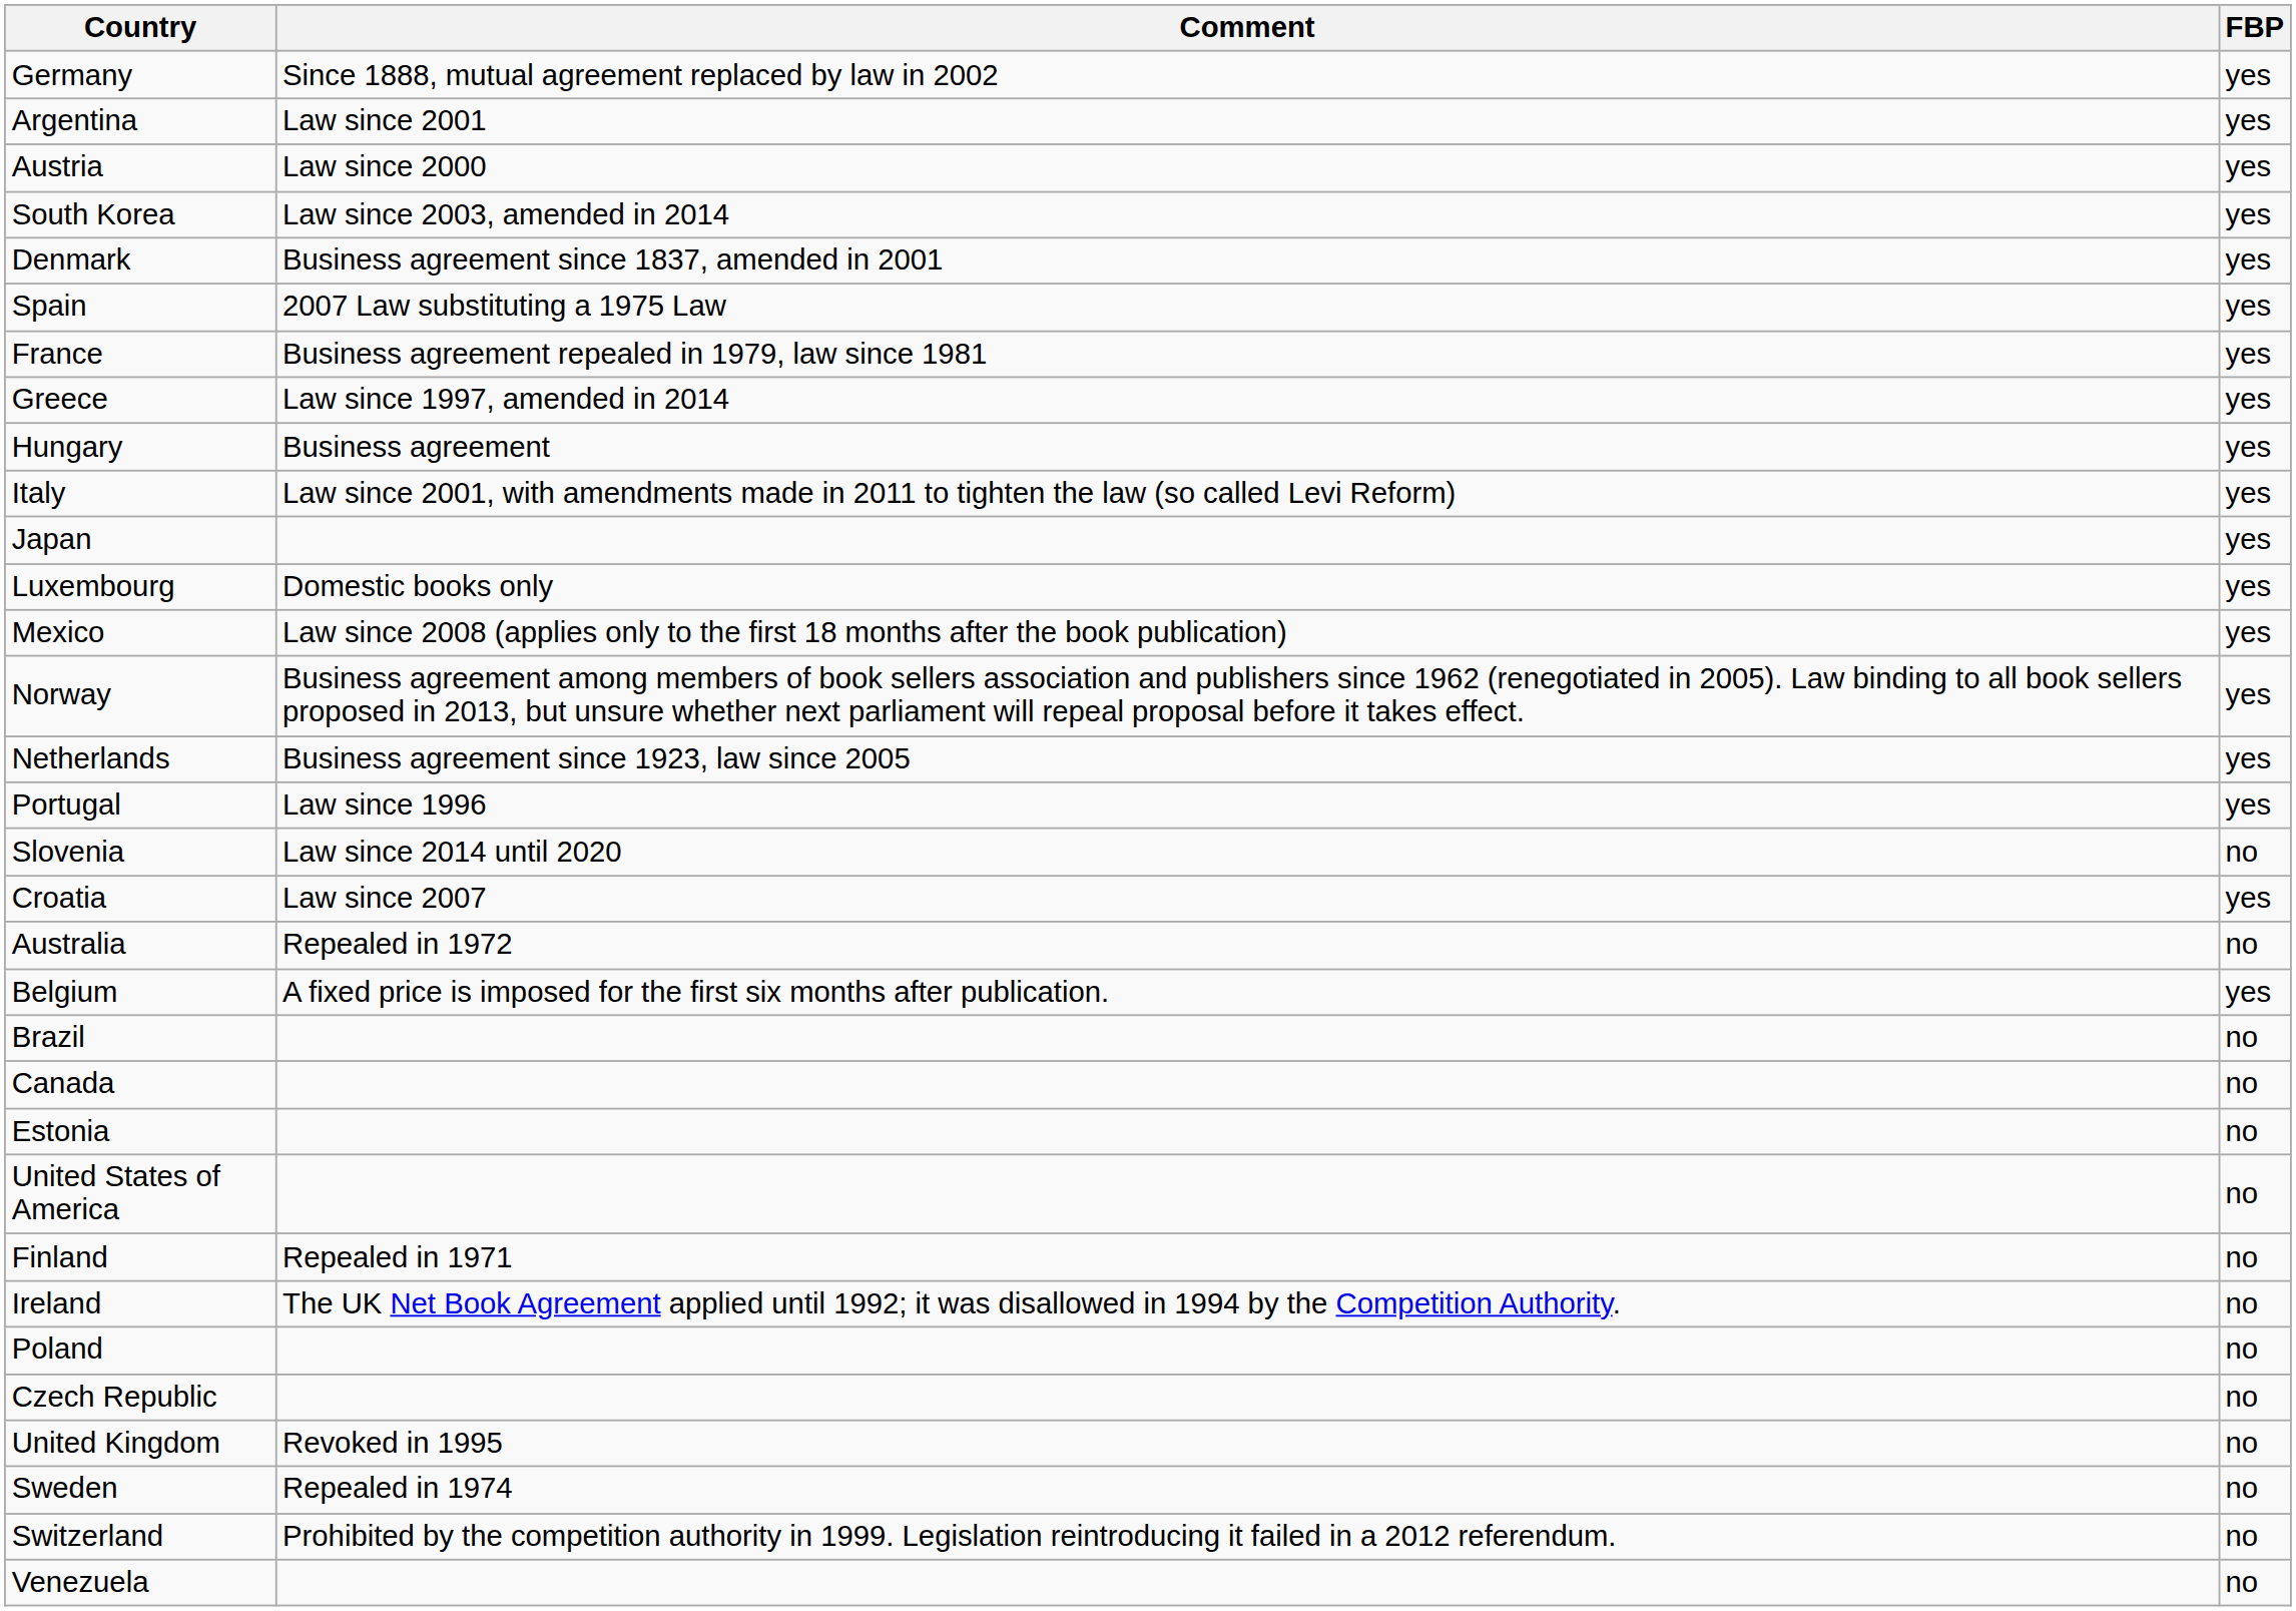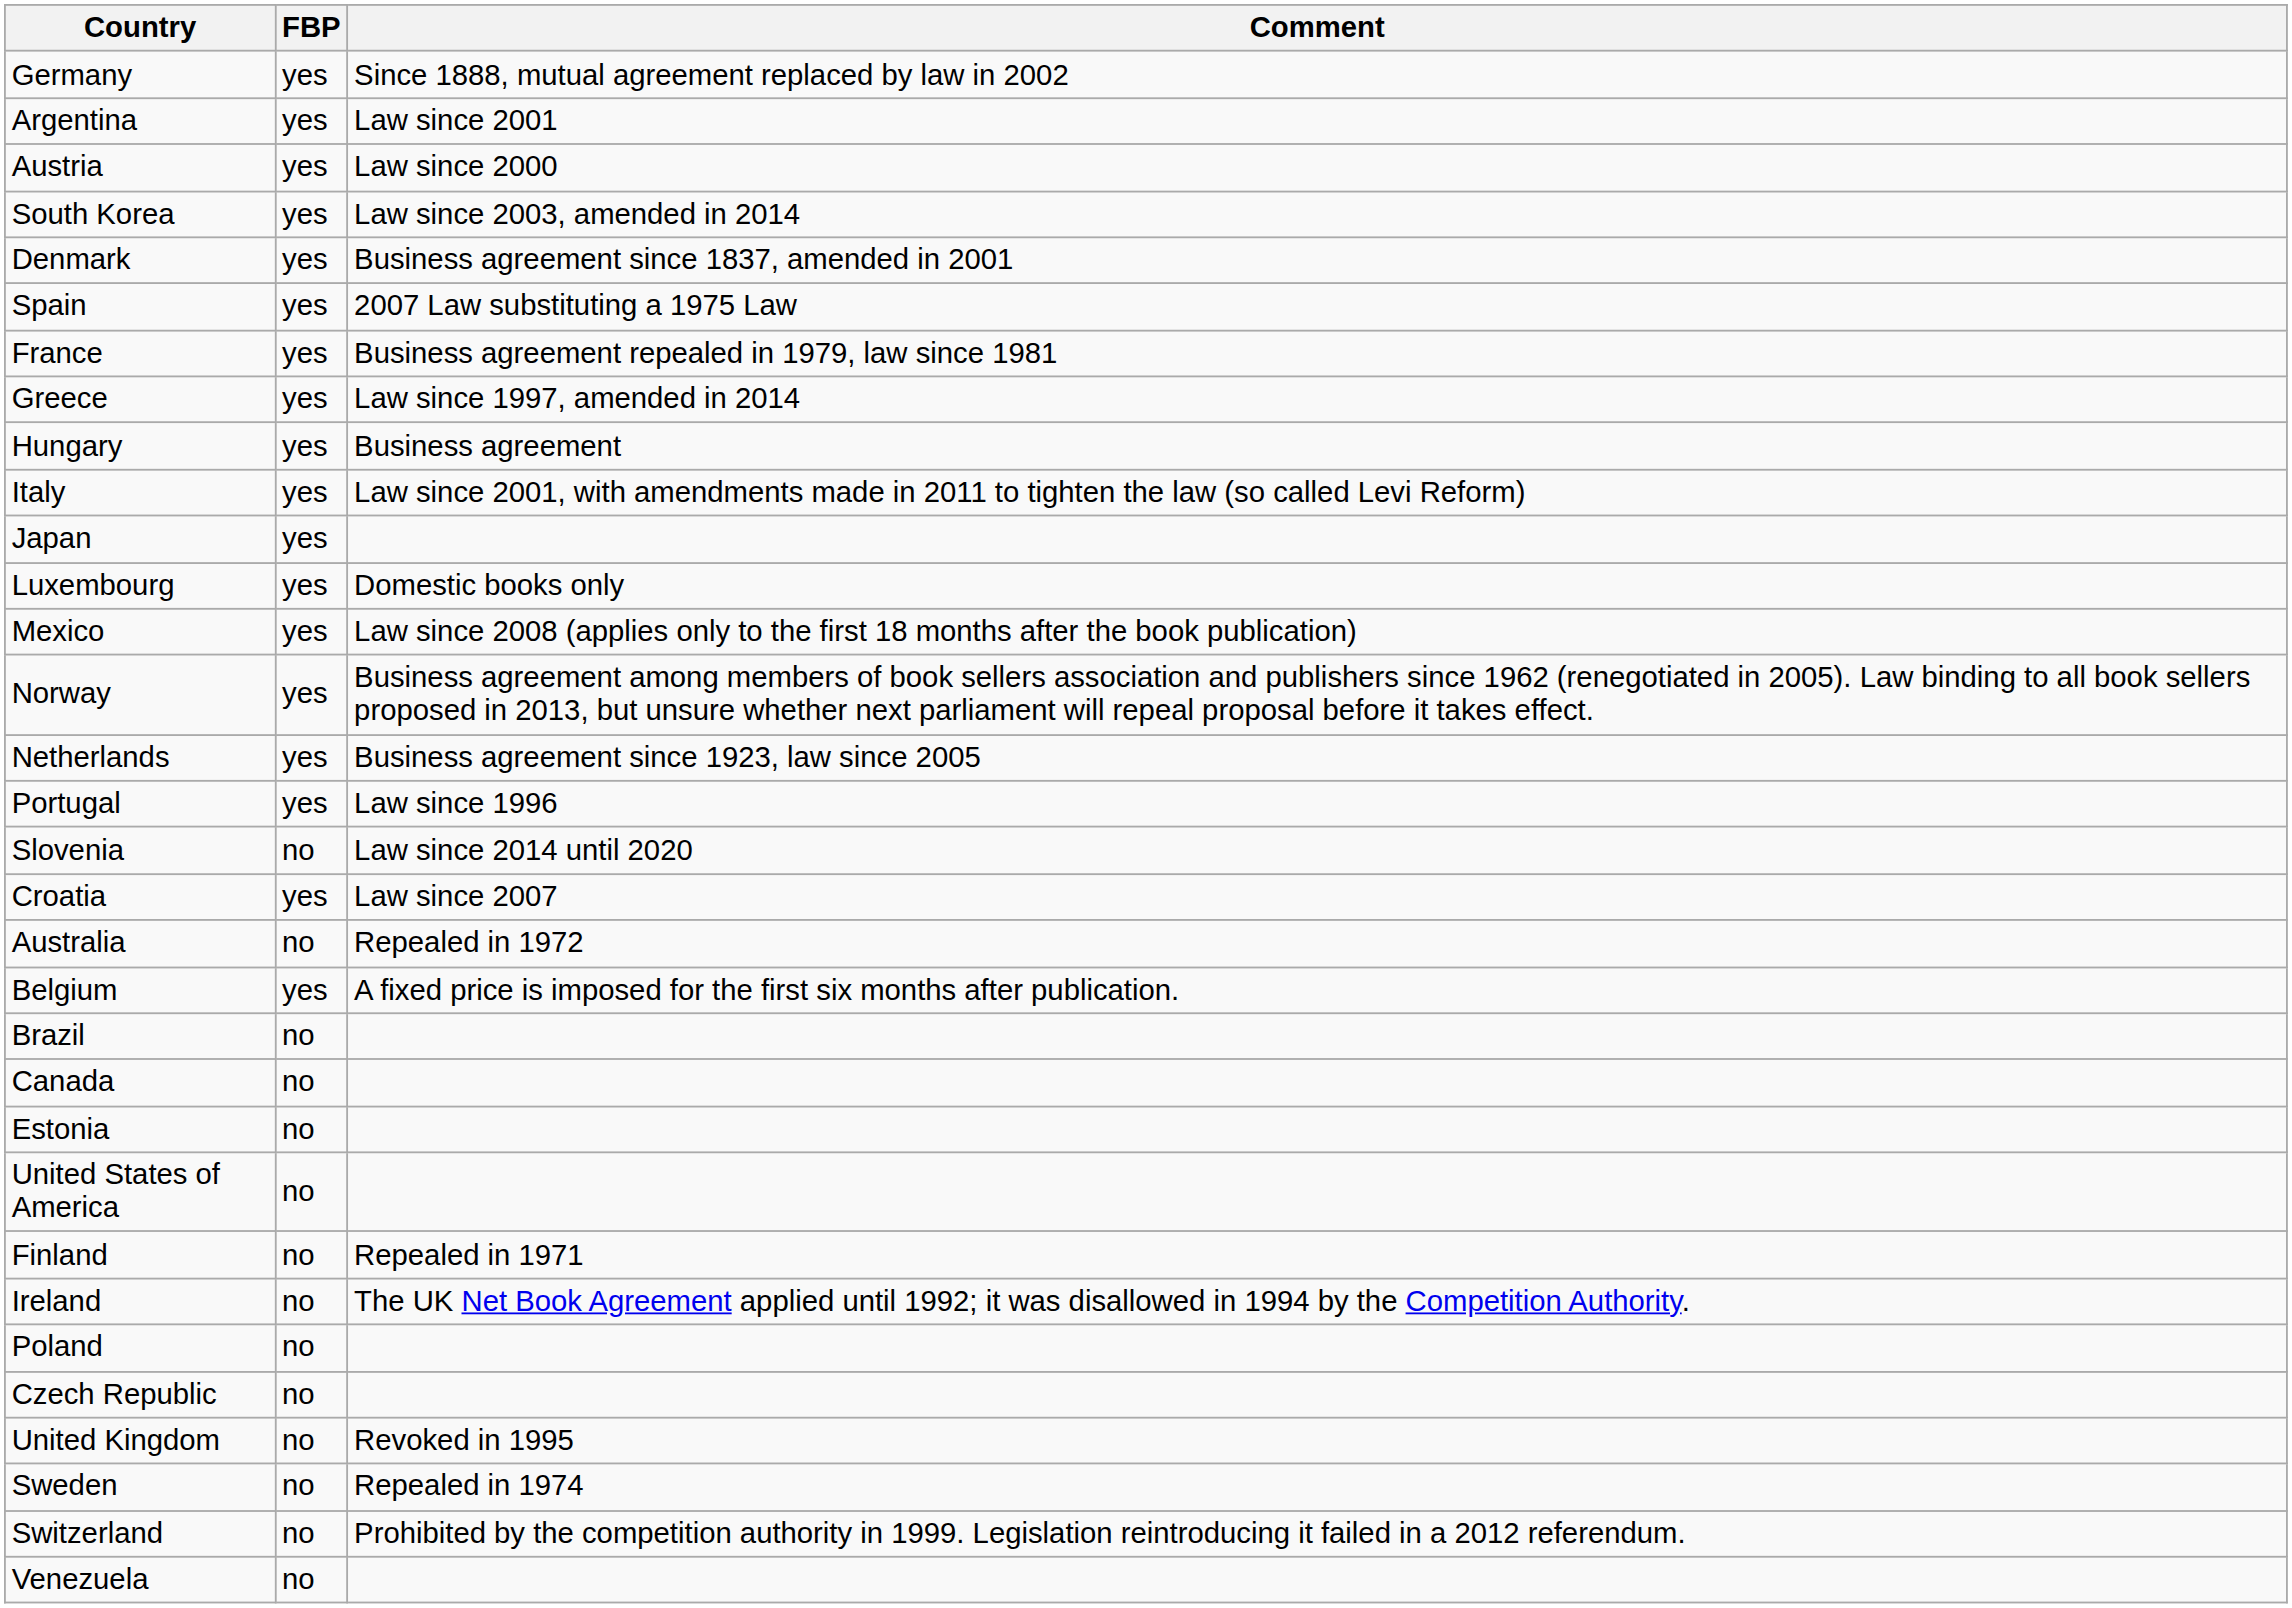columns swapped: FBP <-> Comment
